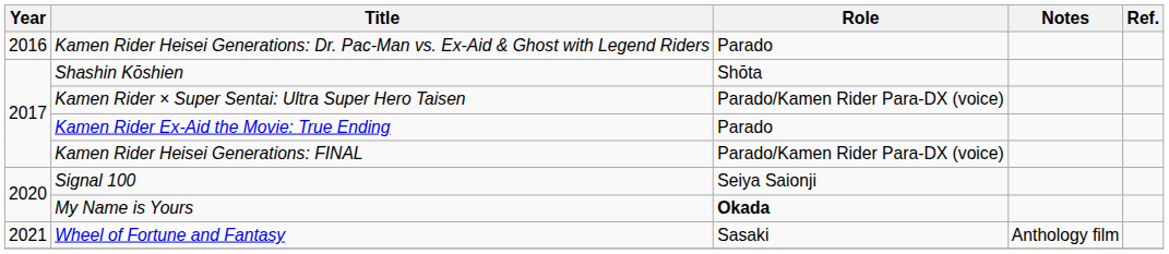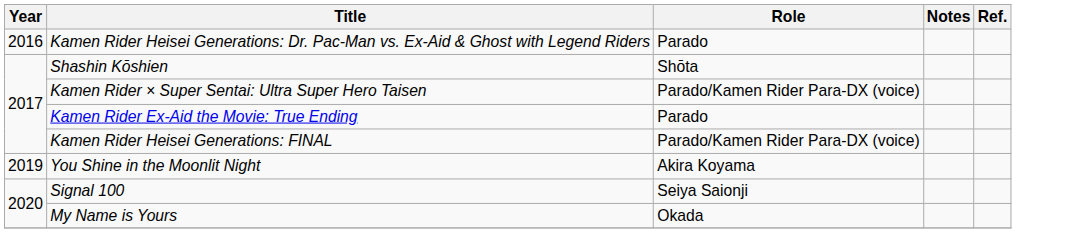+ row: 2019 | You Shine in the Moonlit Night | Akira Koyama
My Name is Yours | Role: bold -> normal
- row: 2021 | Wheel of Fortune and Fantasy | Sasaki | Anthology film
